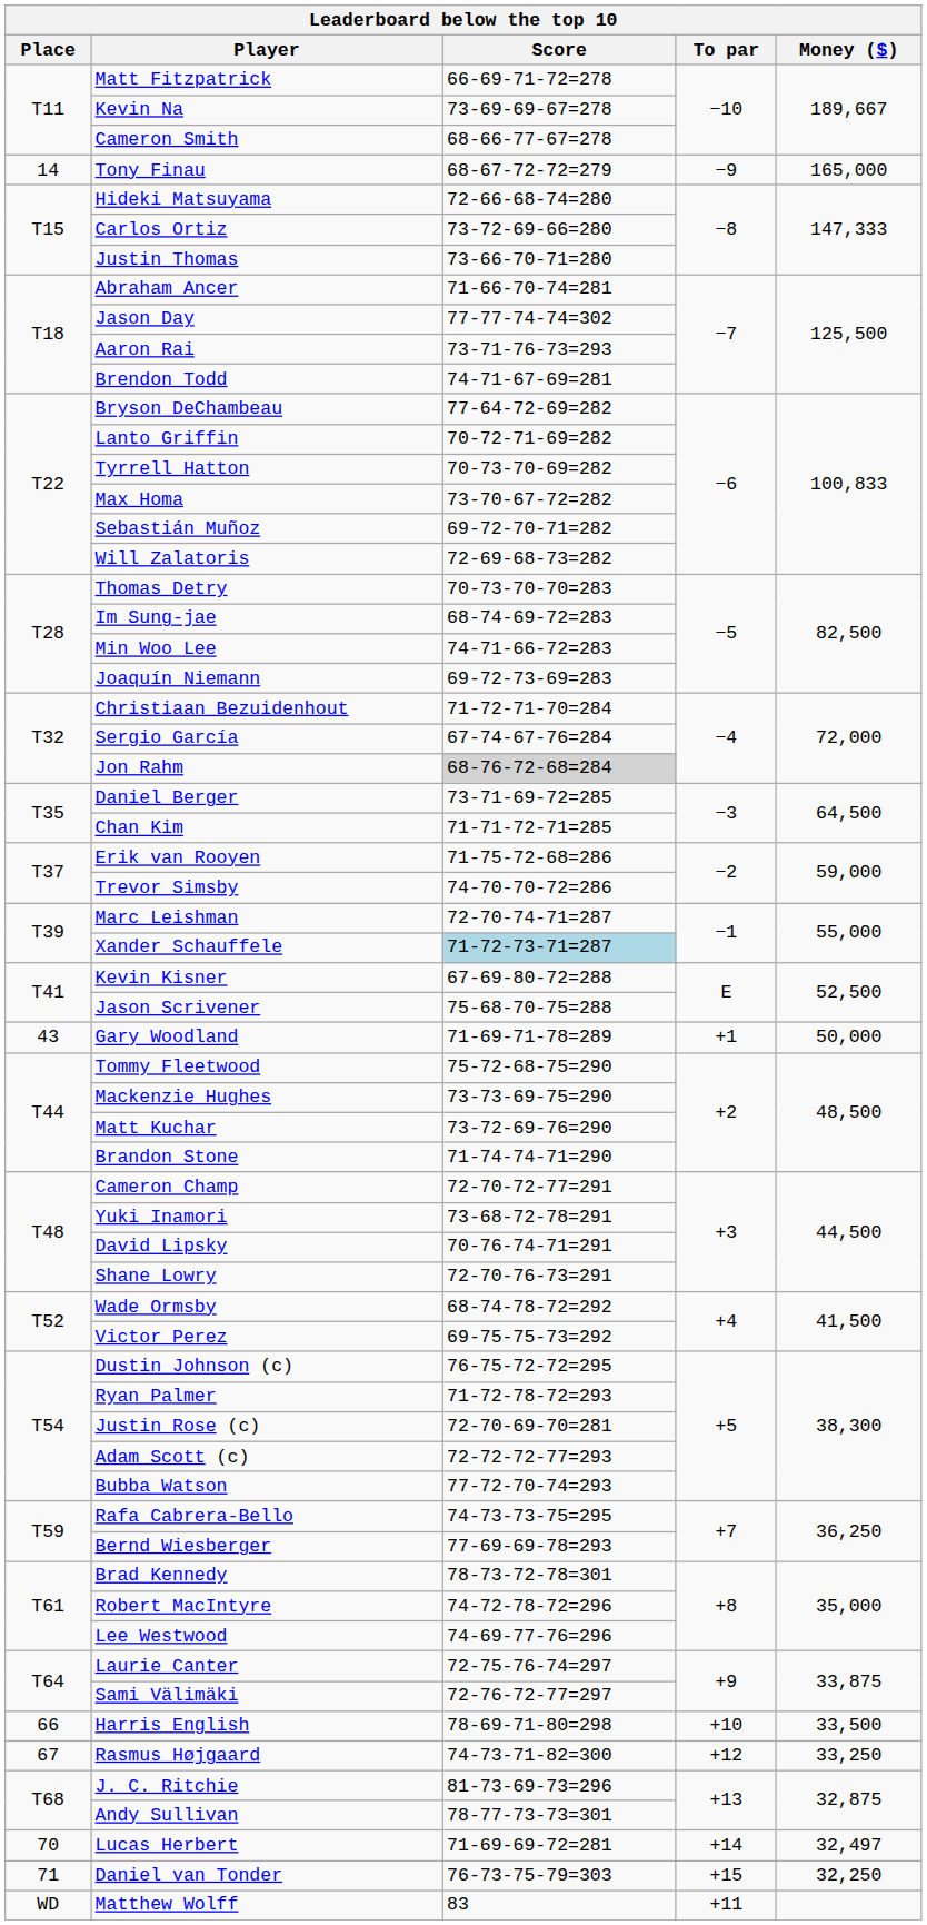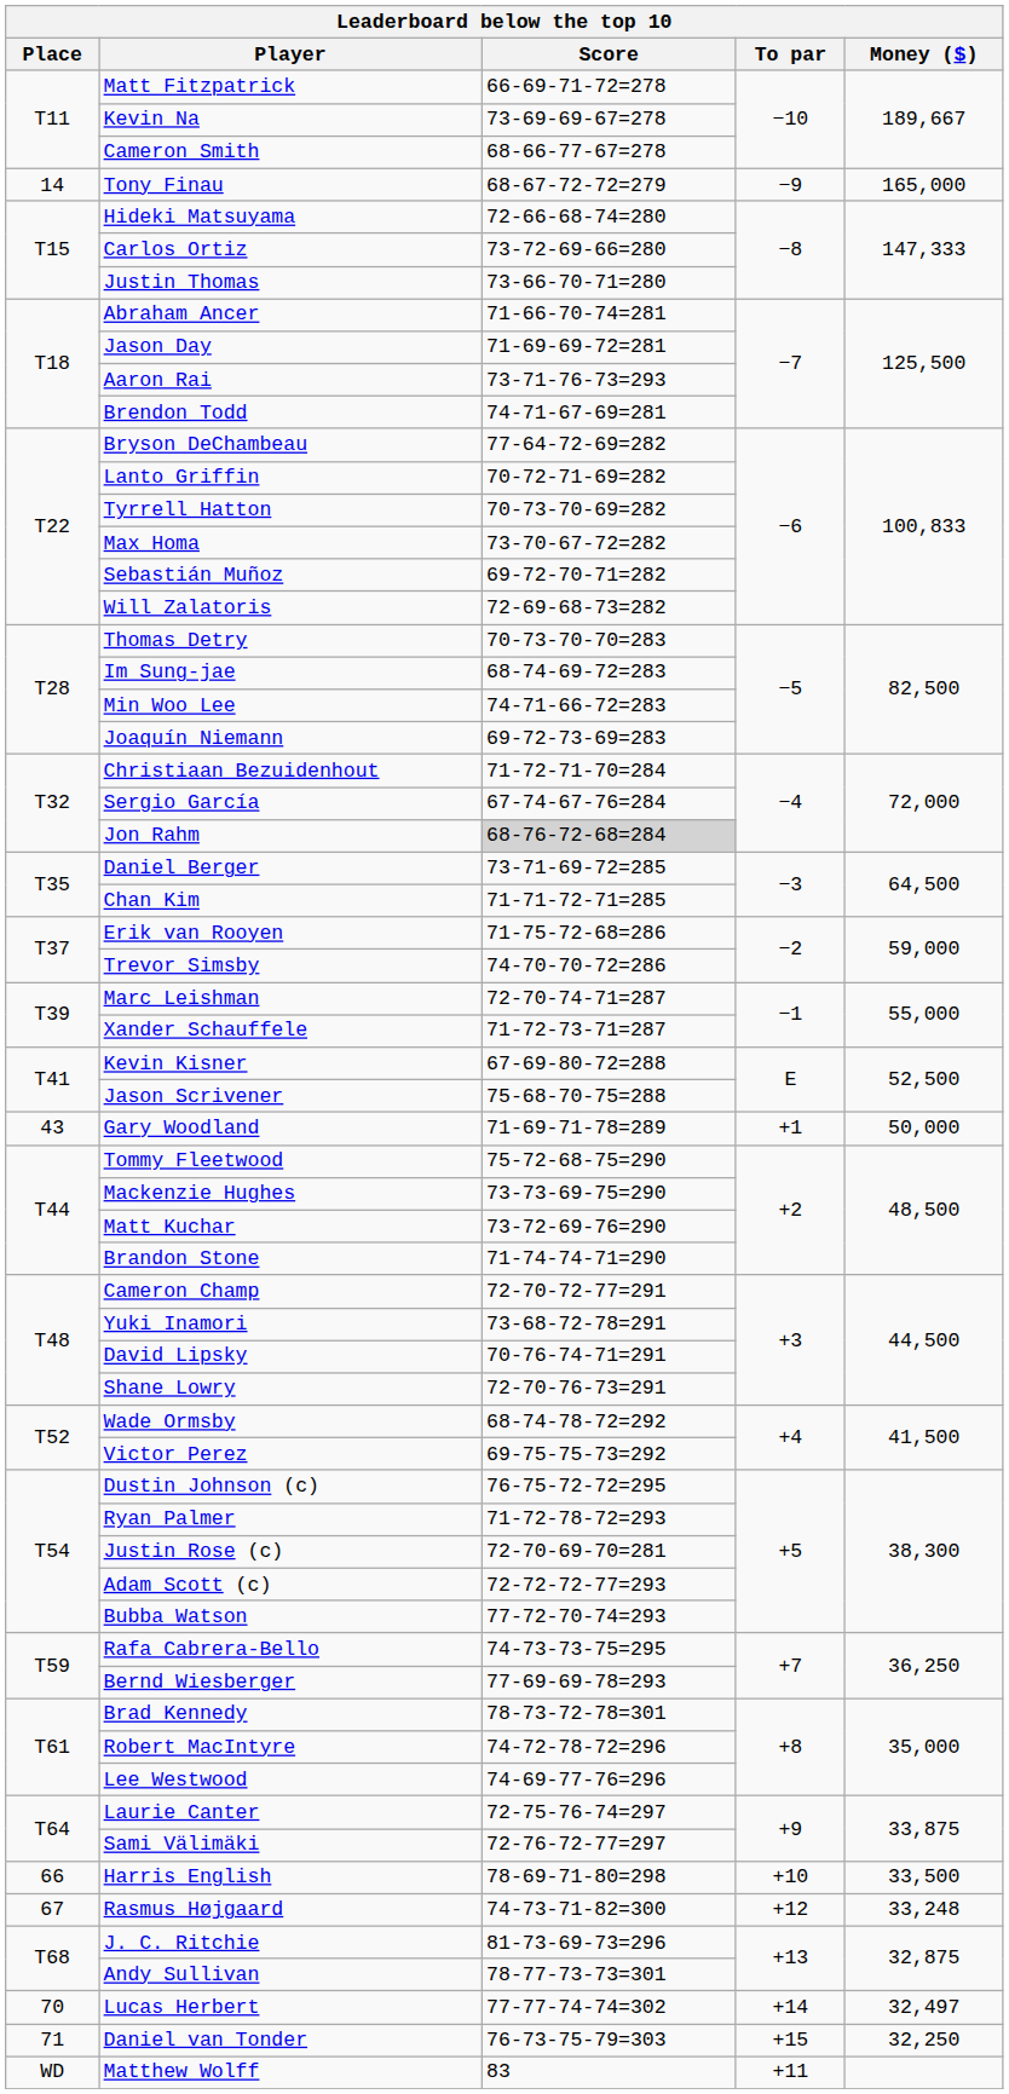Jason Day | Score: 77-77-74-74=302 -> 71-69-69-72=281
Xander Schauffele | Score: lightblue background -> no background
Rasmus Højgaard | Money ($): 33,250 -> 33,248
Lucas Herbert | Score: 71-69-69-72=281 -> 77-77-74-74=302
